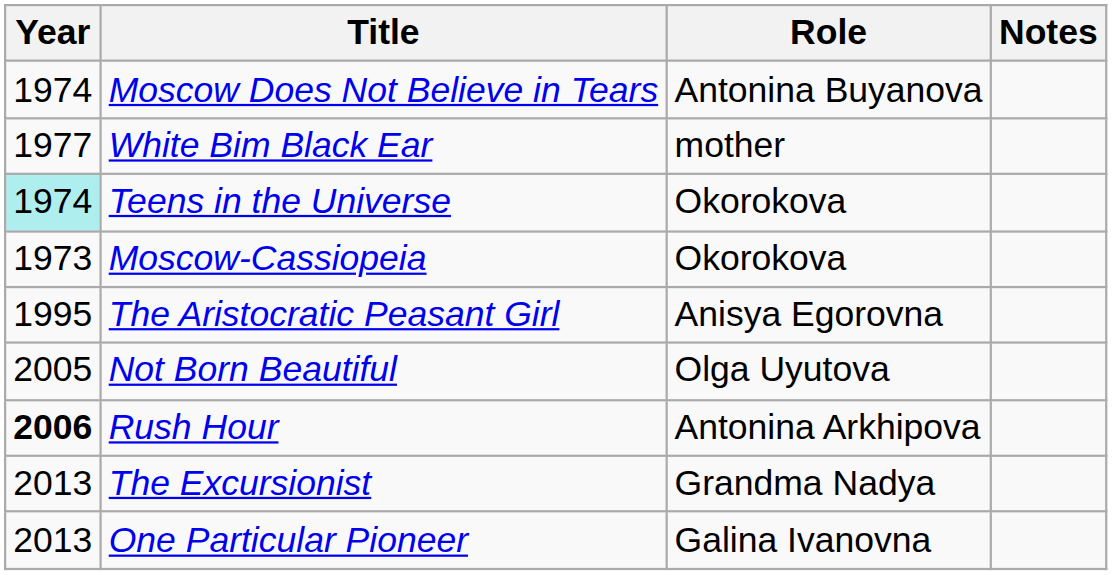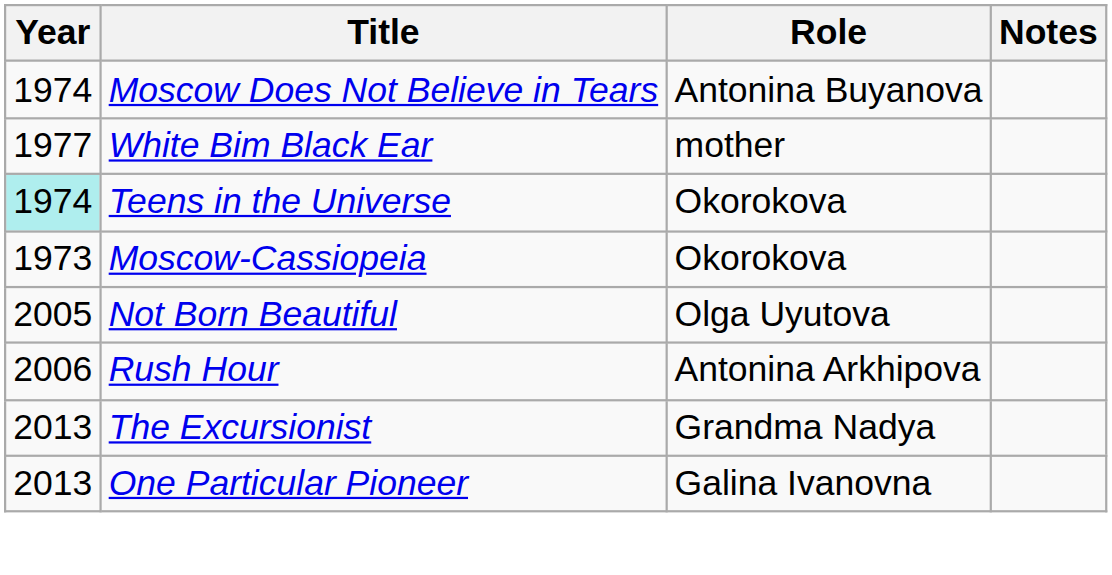- row: 1995 | The Aristocratic Peasant Girl | Anisya Egorovna
Rush Hour | Year: bold -> normal
